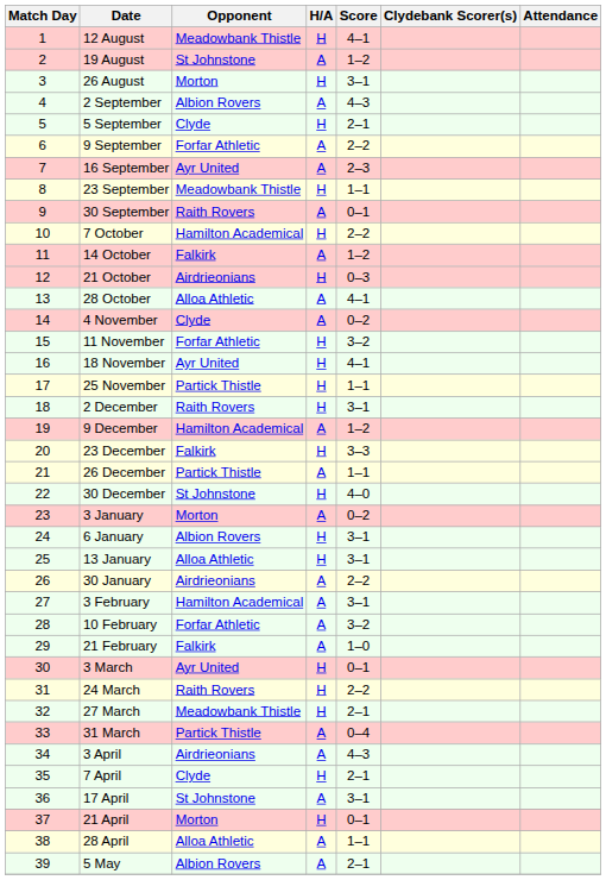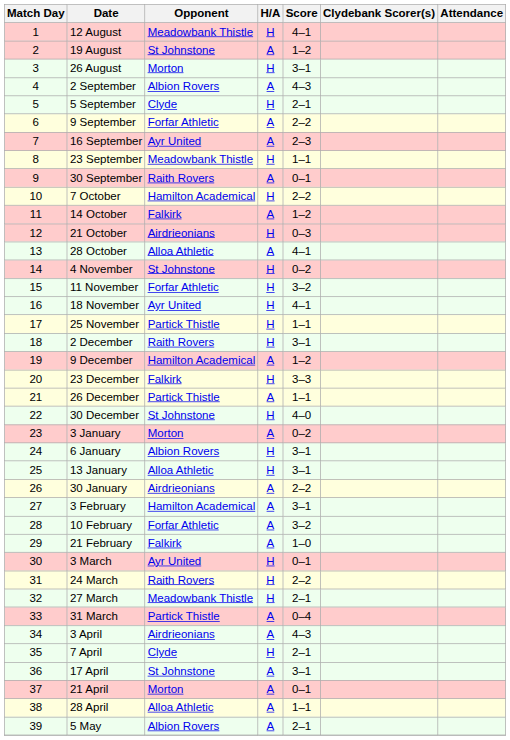4 November | Opponent: Clyde -> St Johnstone
4 November | H/A: A -> H
21 April | H/A: H -> A
